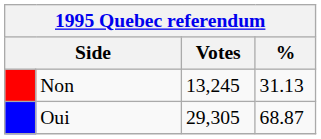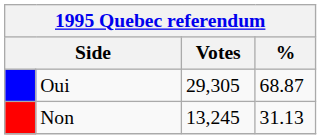rows swapped: Oui <-> Non
